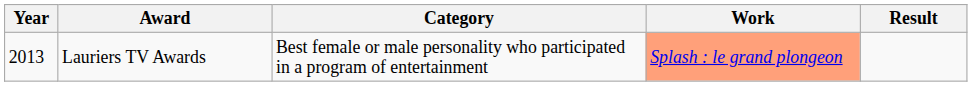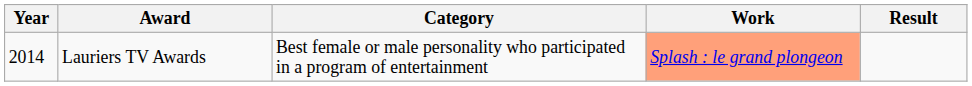Lauriers TV Awards | Year: 2013 -> 2014
